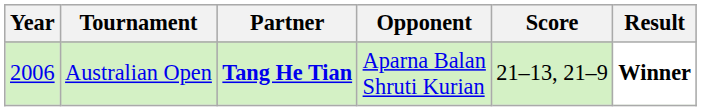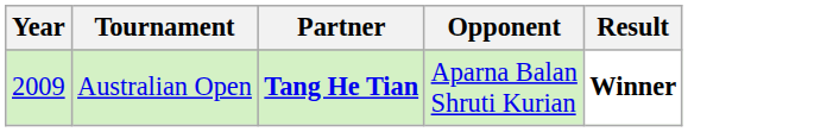- column: Score | 21–13, 21–9
Australian Open | Year: 2006 -> 2009
